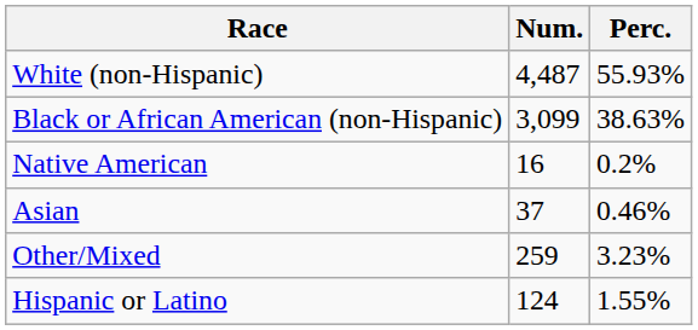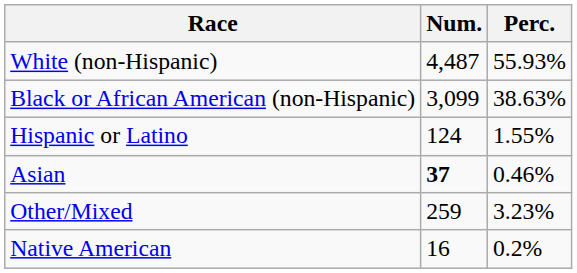rows swapped: Native American <-> Hispanic or Latino
Asian | Num.: normal -> bold
